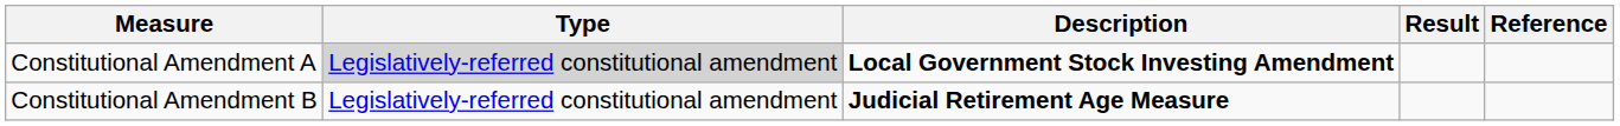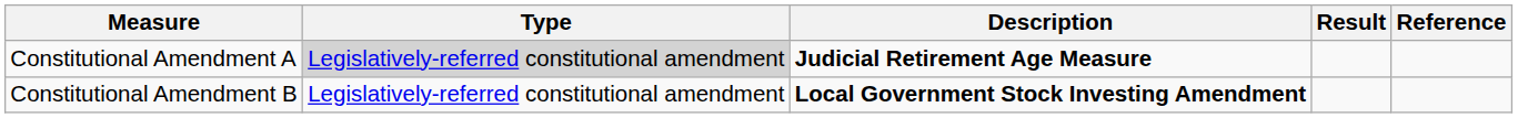Constitutional Amendment A | Description: Local Government Stock Investing Amendment -> Judicial Retirement Age Measure
Constitutional Amendment B | Description: Judicial Retirement Age Measure -> Local Government Stock Investing Amendment
